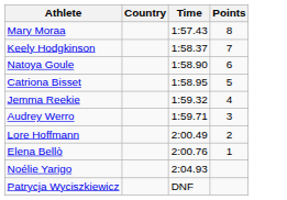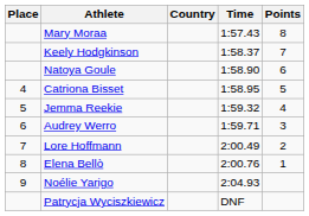+ column: Place | 4 | 5 | 6 | 7 | 8 | 9
